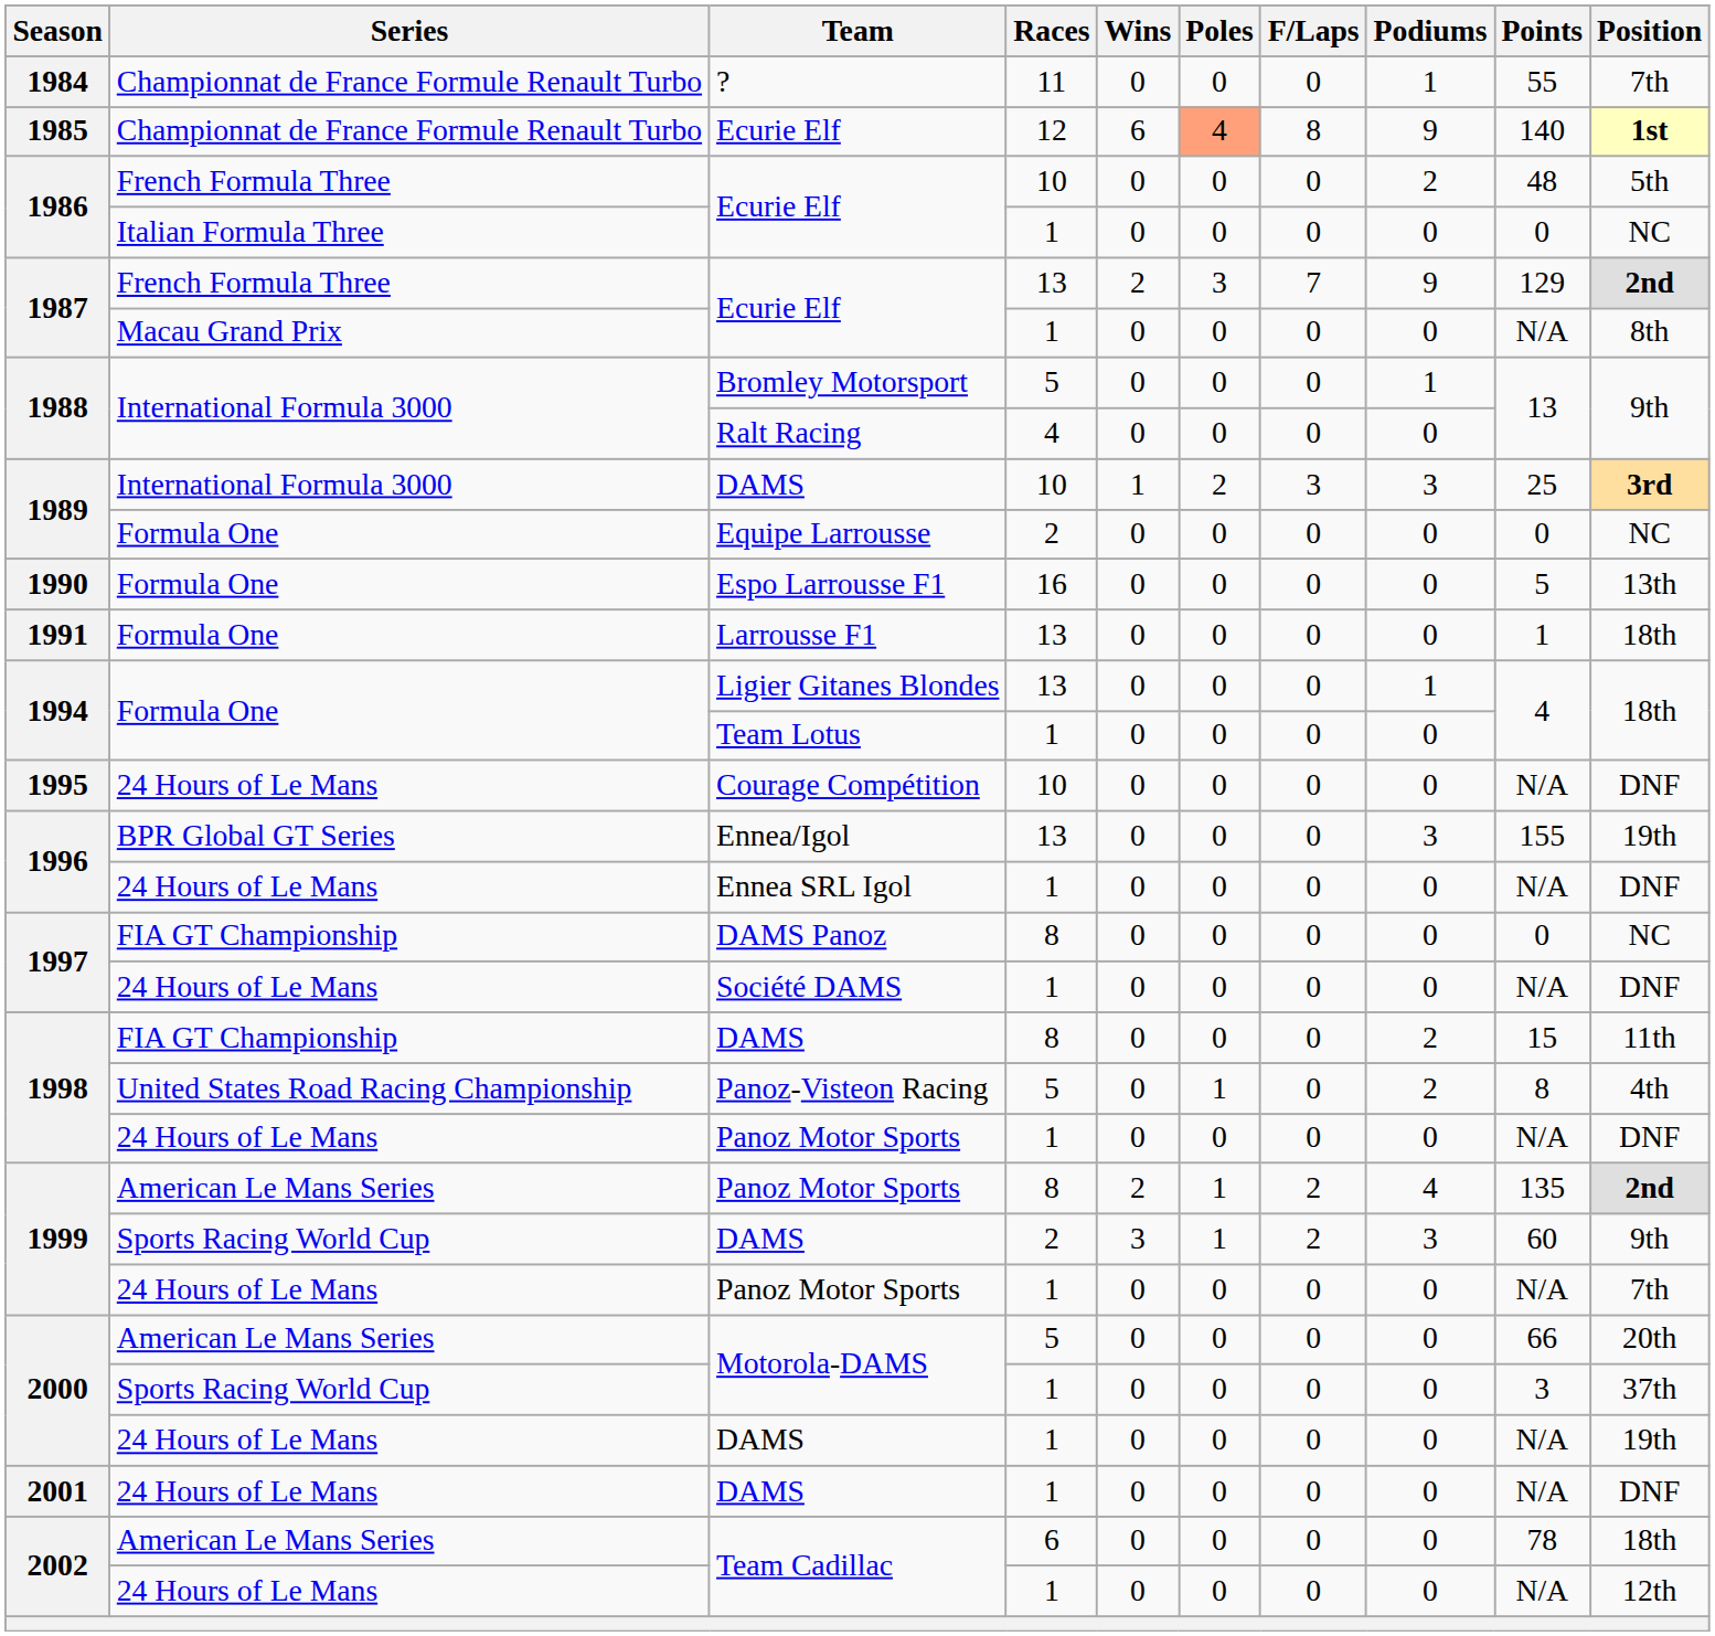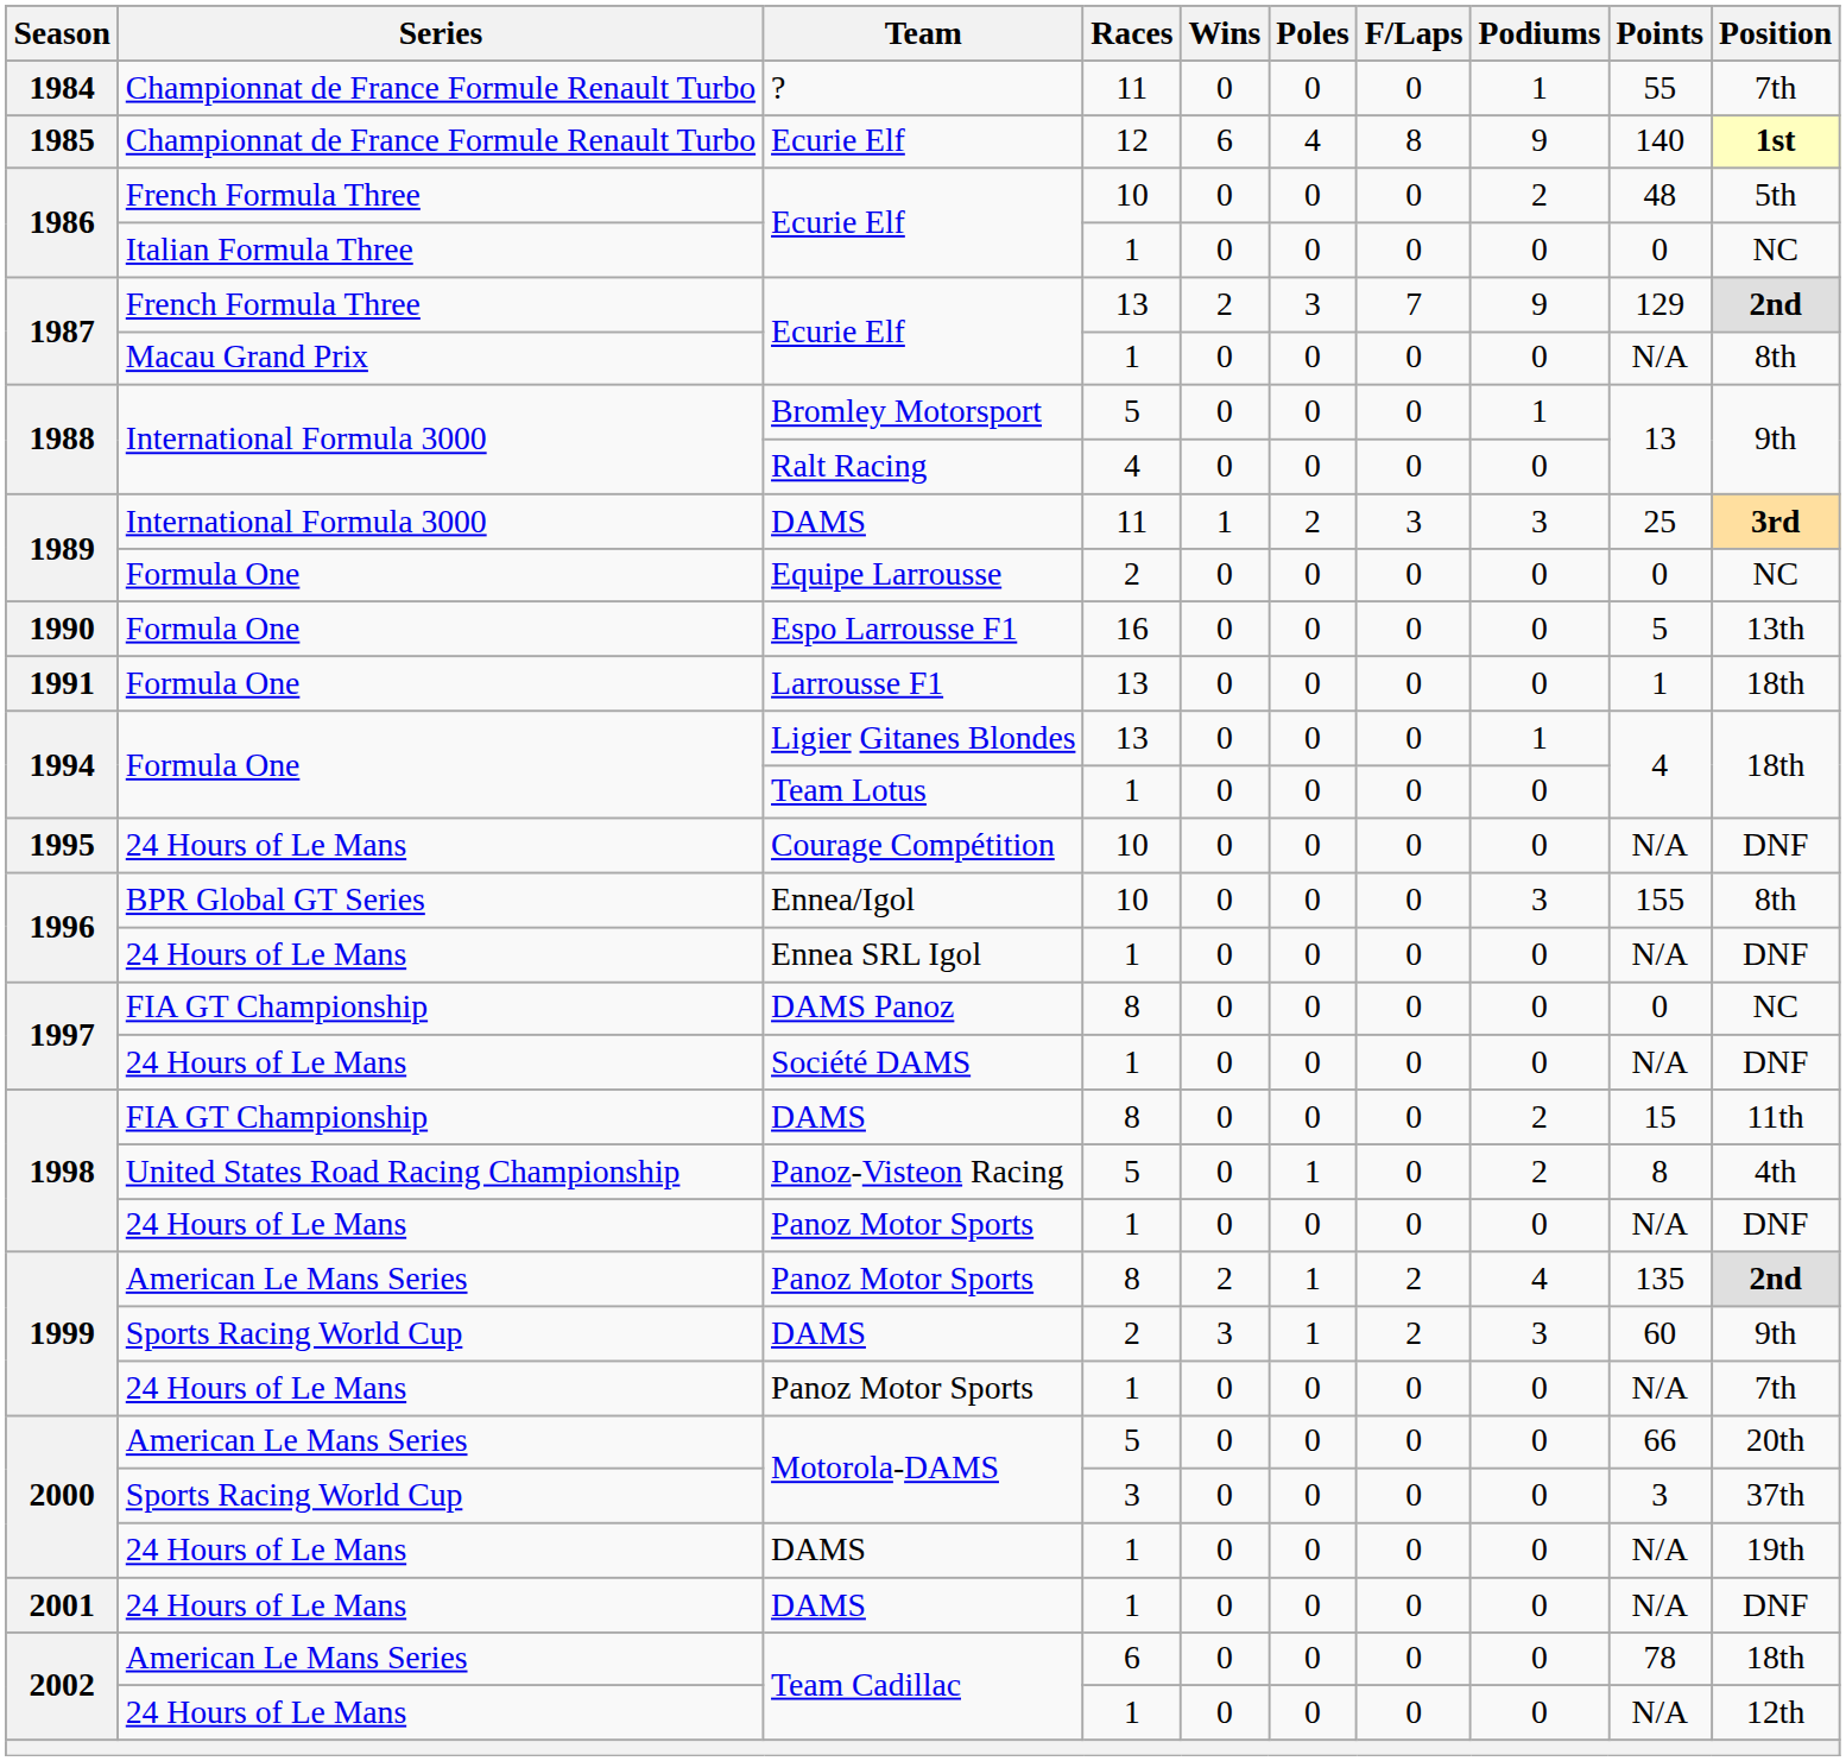Championnat de France Formule Renault Turbo / Ecurie Elf | Poles: lightsalmon background -> no background
International Formula 3000 / DAMS | Races: 10 -> 11
Ennea/Igol | Races: 13 -> 10
Ennea/Igol | Position: 19th -> 8th
Sports Racing World Cup / Motorola-DAMS | Races: 1 -> 3
